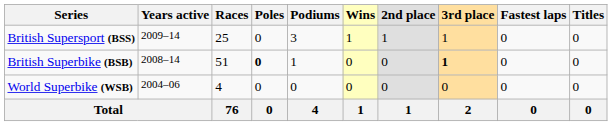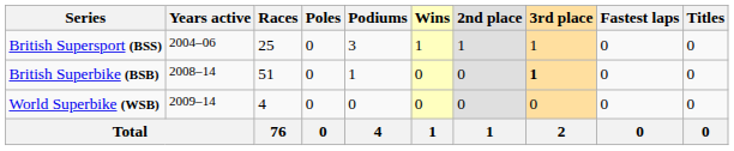British Supersport (BSS) | Years active: 2009–14 -> 2004–06
British Superbike (BSB) | Poles: bold -> normal
World Superbike (WSB) | Years active: 2004–06 -> 2009–14
